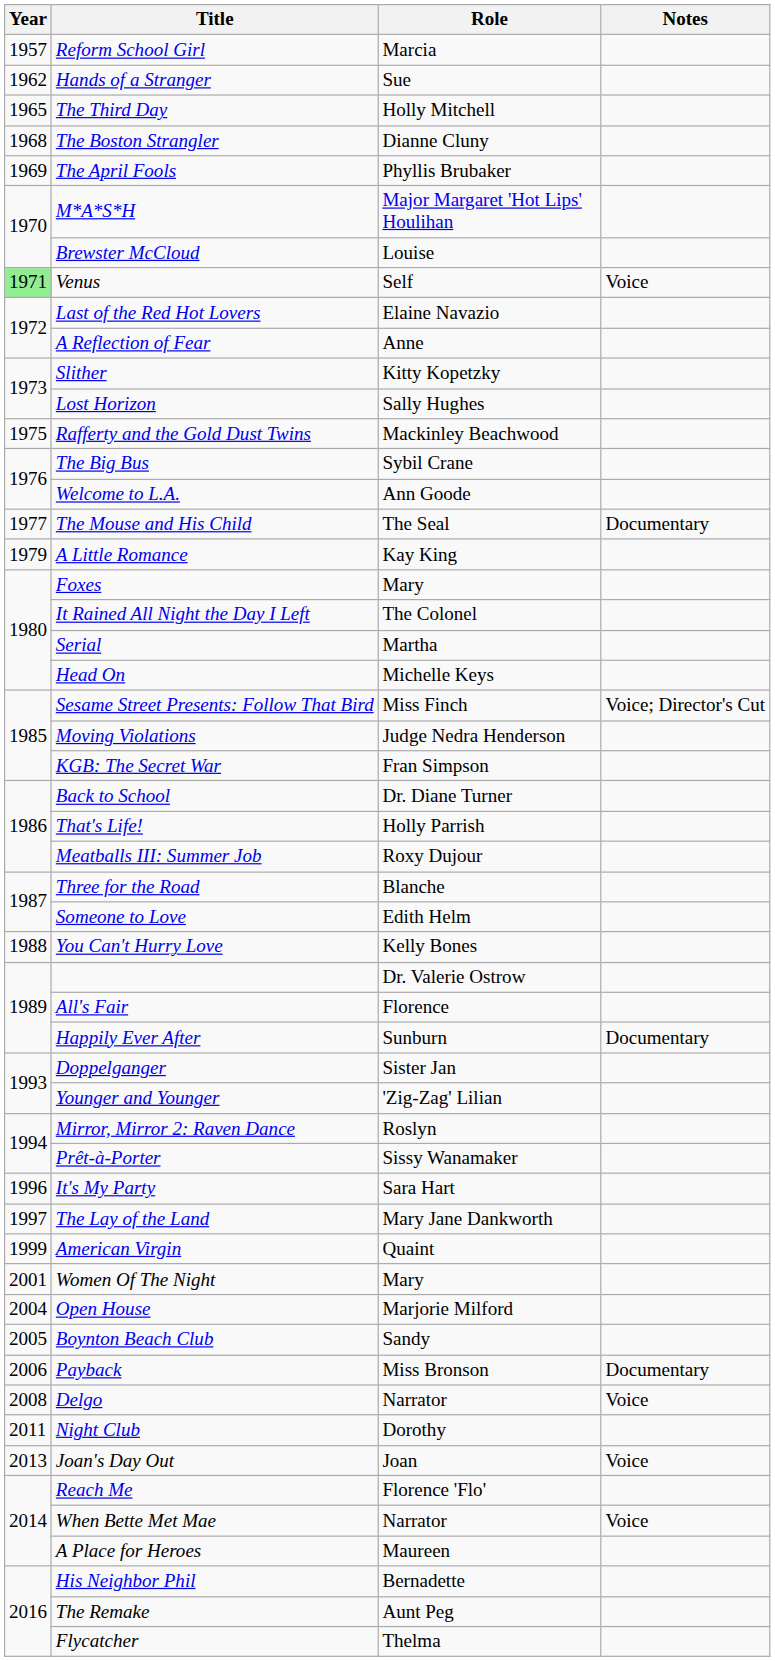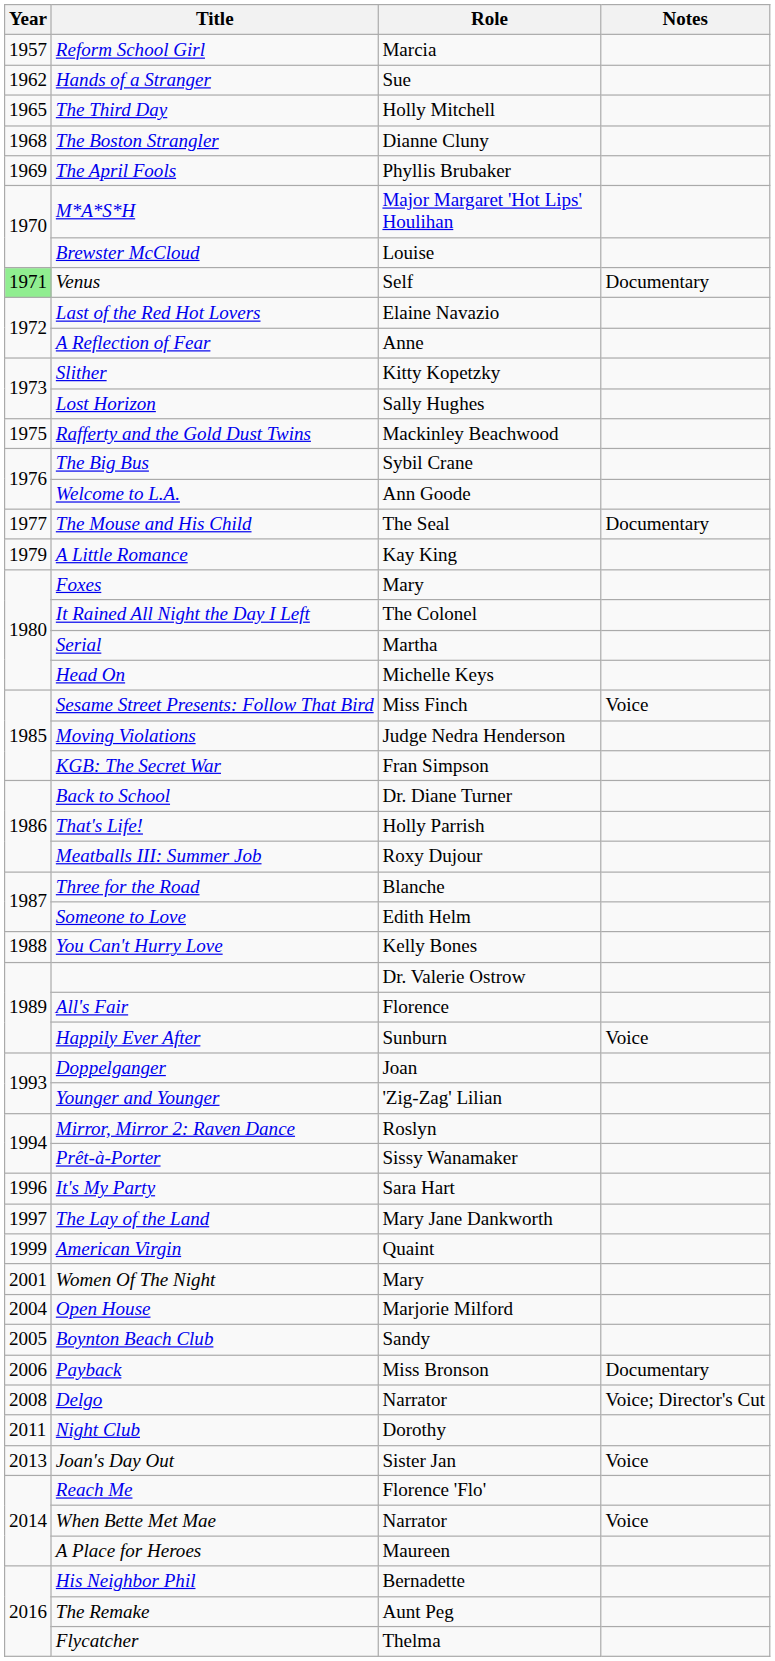Venus | Notes: Voice -> Documentary
Sesame Street Presents: Follow That Bird | Notes: Voice; Director's Cut -> Voice
Happily Ever After | Notes: Documentary -> Voice
Doppelganger | Role: Sister Jan -> Joan
Delgo | Notes: Voice -> Voice; Director's Cut
Joan's Day Out | Role: Joan -> Sister Jan
